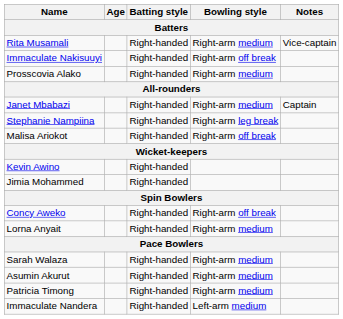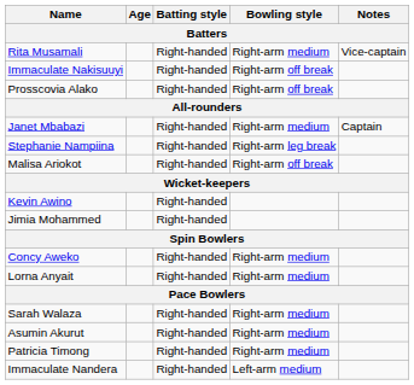Prosscovia Alako | Bowling style: Right-arm medium -> Right-arm off break
Concy Aweko | Bowling style: Right-arm off break -> Right-arm medium
